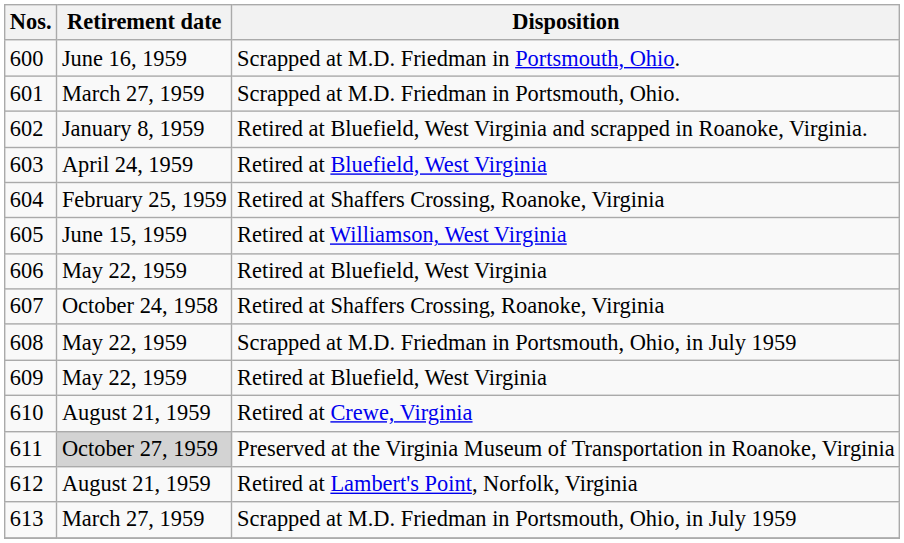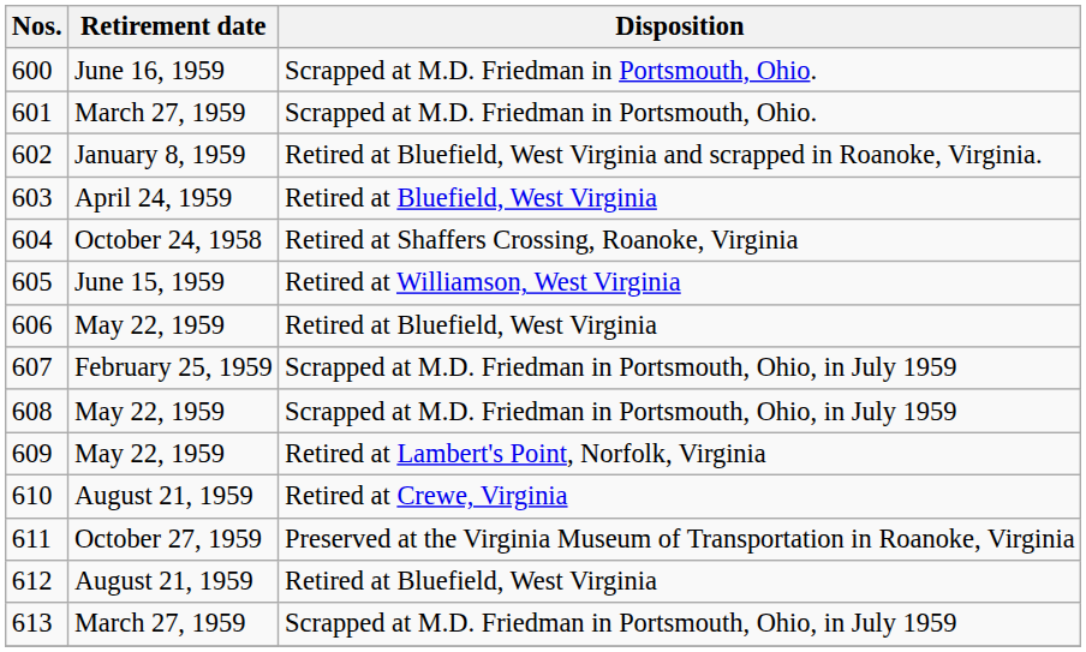604 | Retirement date: February 25, 1959 -> October 24, 1958
607 | Retirement date: October 24, 1958 -> February 25, 1959
607 | Disposition: Retired at Shaffers Crossing, Roanoke, Virginia -> Scrapped at M.D. Friedman in Portsmouth, Ohio, in July 1959
609 | Disposition: Retired at Bluefield, West Virginia -> Retired at Lambert's Point, Norfolk, Virginia
611 | Retirement date: lightgrey background -> no background
612 | Disposition: Retired at Lambert's Point, Norfolk, Virginia -> Retired at Bluefield, West Virginia
